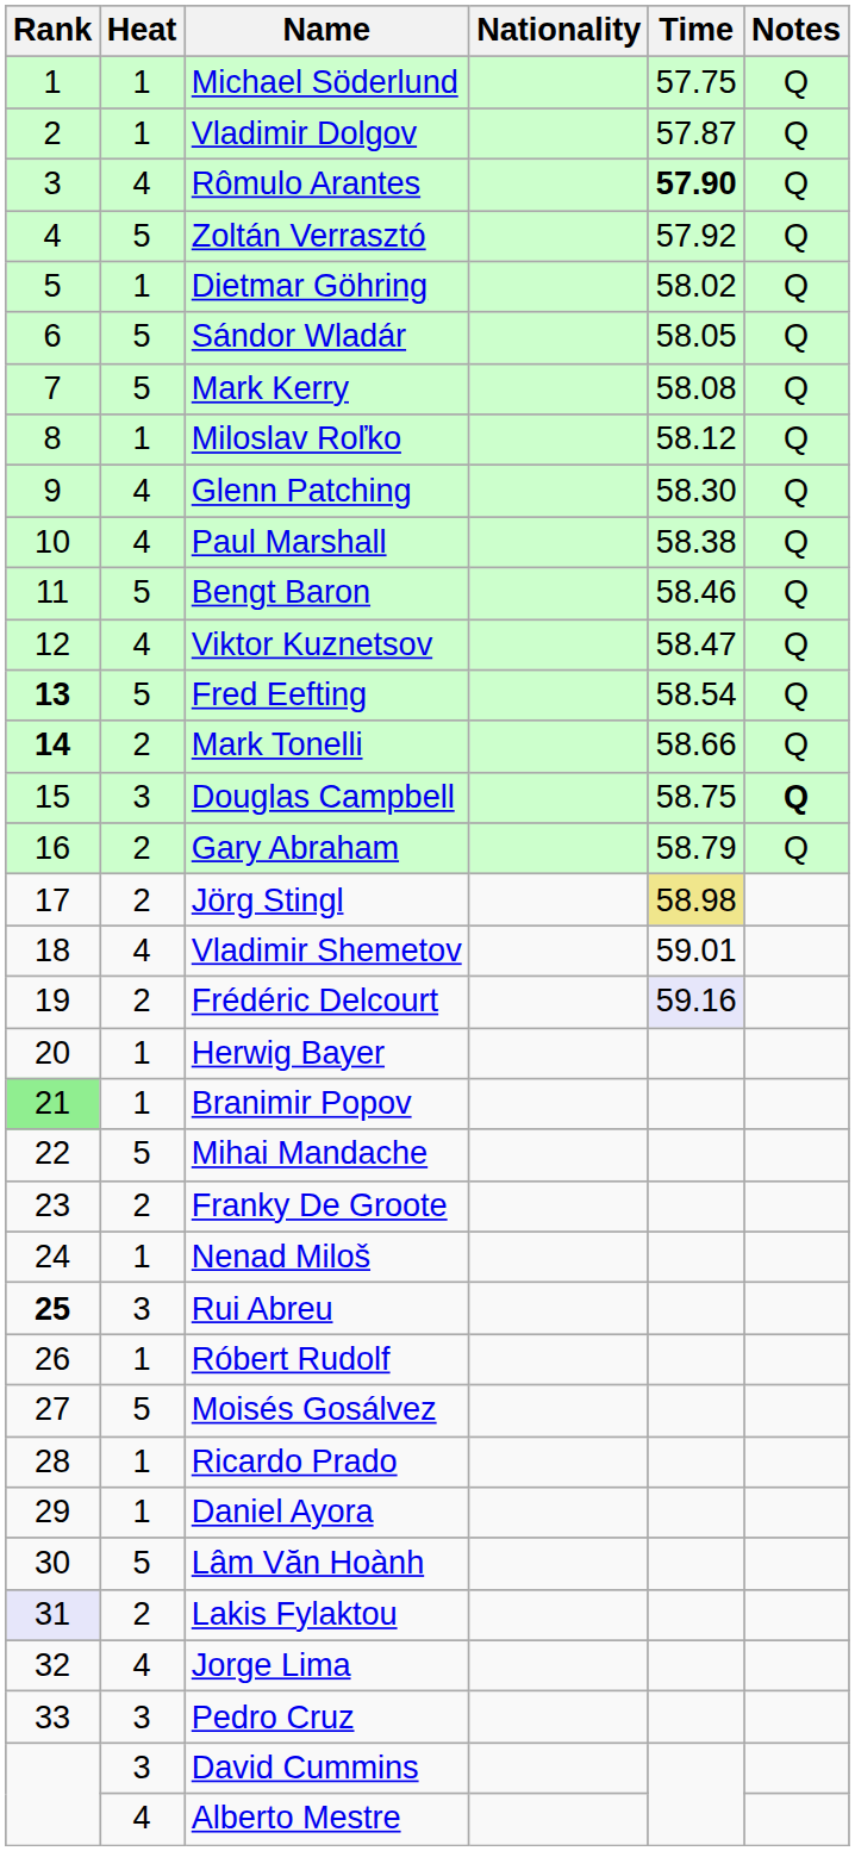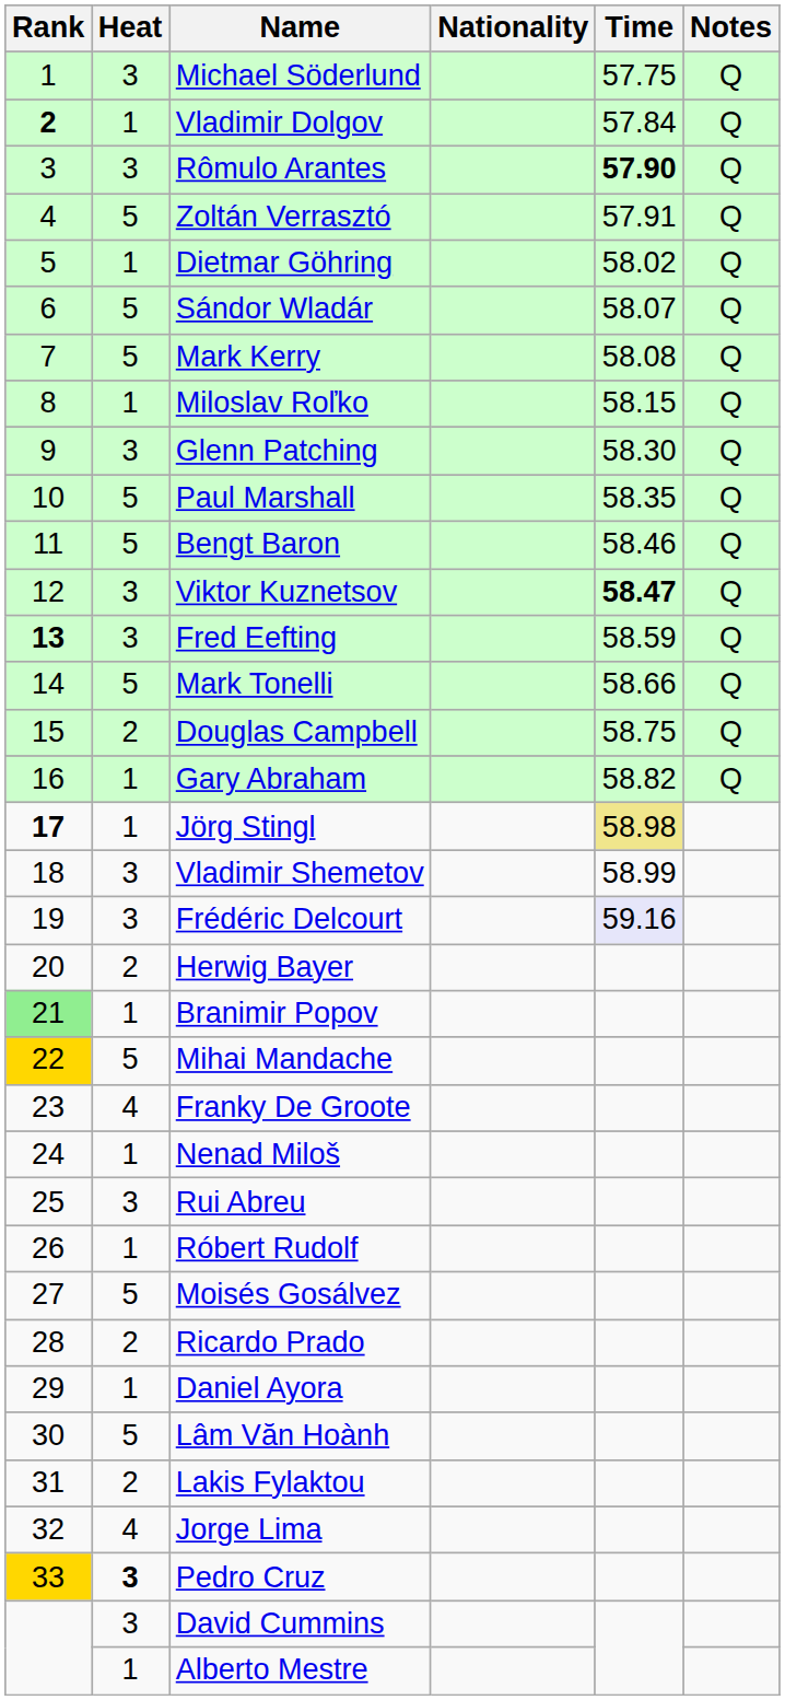Michael Söderlund | Heat: 1 -> 3
Vladimir Dolgov | Rank: normal -> bold
Vladimir Dolgov | Time: 57.87 -> 57.84
Rômulo Arantes | Heat: 4 -> 3
Zoltán Verrasztó | Time: 57.92 -> 57.91
Sándor Wladár | Time: 58.05 -> 58.07
Miloslav Roľko | Time: 58.12 -> 58.15
Glenn Patching | Heat: 4 -> 3
Paul Marshall | Heat: 4 -> 5
Paul Marshall | Time: 58.38 -> 58.35
Viktor Kuznetsov | Heat: 4 -> 3
Viktor Kuznetsov | Time: normal -> bold
Fred Eefting | Heat: 5 -> 3
Fred Eefting | Time: 58.54 -> 58.59
Mark Tonelli | Rank: bold -> normal
Mark Tonelli | Heat: 2 -> 5
Douglas Campbell | Heat: 3 -> 2
Douglas Campbell | Notes: bold -> normal
Gary Abraham | Heat: 2 -> 1
Gary Abraham | Time: 58.79 -> 58.82
Jörg Stingl | Rank: normal -> bold
Jörg Stingl | Heat: 2 -> 1
Vladimir Shemetov | Heat: 4 -> 3
Vladimir Shemetov | Time: 59.01 -> 58.99
Frédéric Delcourt | Heat: 2 -> 3
Herwig Bayer | Heat: 1 -> 2
Mihai Mandache | Rank: no background -> gold background
Franky De Groote | Heat: 2 -> 4
Rui Abreu | Rank: bold -> normal
Ricardo Prado | Heat: 1 -> 2
Lakis Fylaktou | Rank: lavender background -> no background
Pedro Cruz | Rank: no background -> gold background
Pedro Cruz | Heat: normal -> bold
Alberto Mestre | Heat: 4 -> 1
